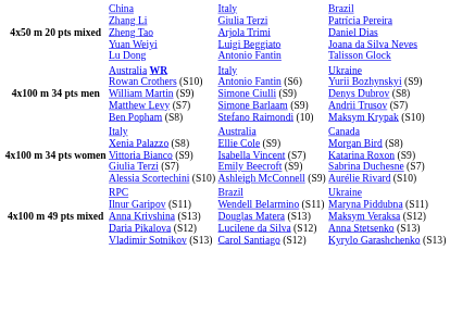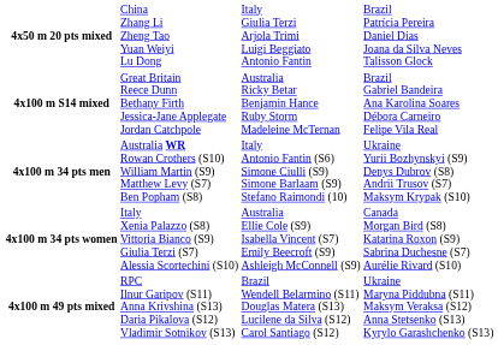+ row: 4x100 m S14 mixed | Great Britain Reece Dunn Bethany Firth Jessica-Jane Applegate Jordan Catchpole | Australia Ricky Betar Benjamin Hance Ruby Storm Madeleine McTernan | Brazil Gabriel Bandeira Ana Karolina Soares Débora Carneiro Felipe Vila Real
